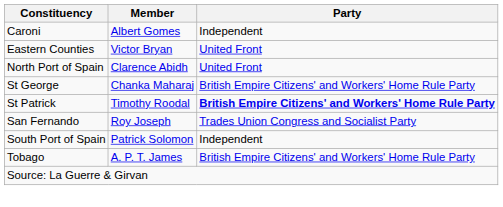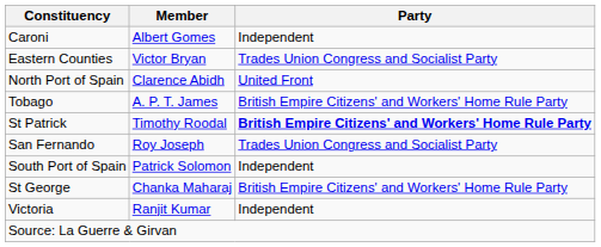Eastern Counties | Party: United Front -> Trades Union Congress and Socialist Party
rows swapped: St George <-> Tobago
+ row: Victoria | Ranjit Kumar | Independent
